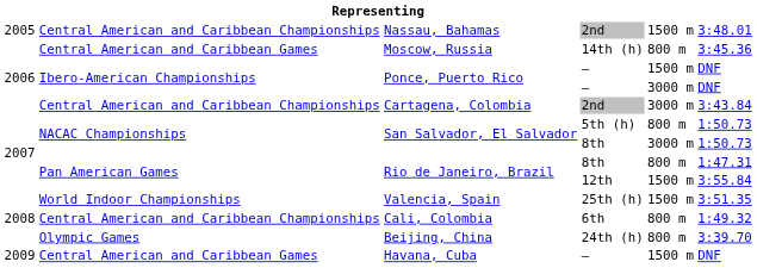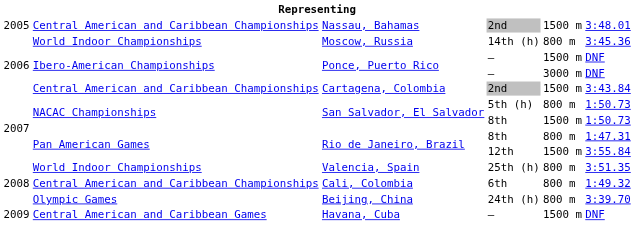Moscow, Russia | column 2: Central American and Caribbean Games -> World Indoor Championships
Cartagena, Colombia | column 5: 3000 m -> 1500 m
San Salvador, El Salvador / 8th | column 5: 3000 m -> 1500 m
Valencia, Spain | column 5: 1500 m -> 800 m
